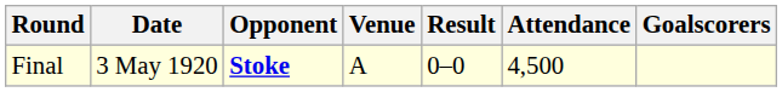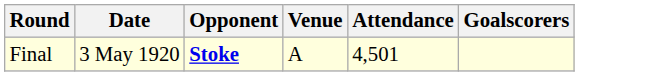- column: Result | 0–0
Final | Attendance: 4,500 -> 4,501
